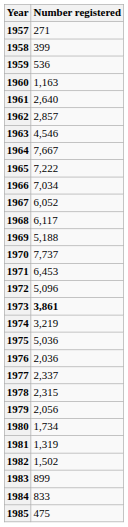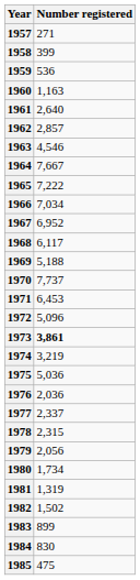1967 | Number registered: 6,052 -> 6,952
1984 | Number registered: 833 -> 830
